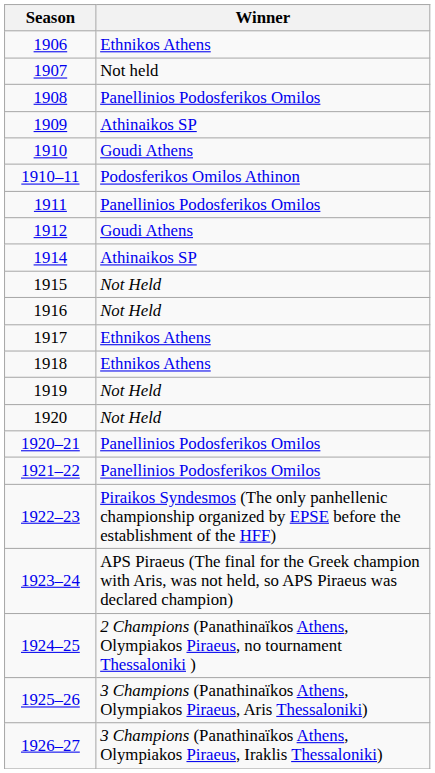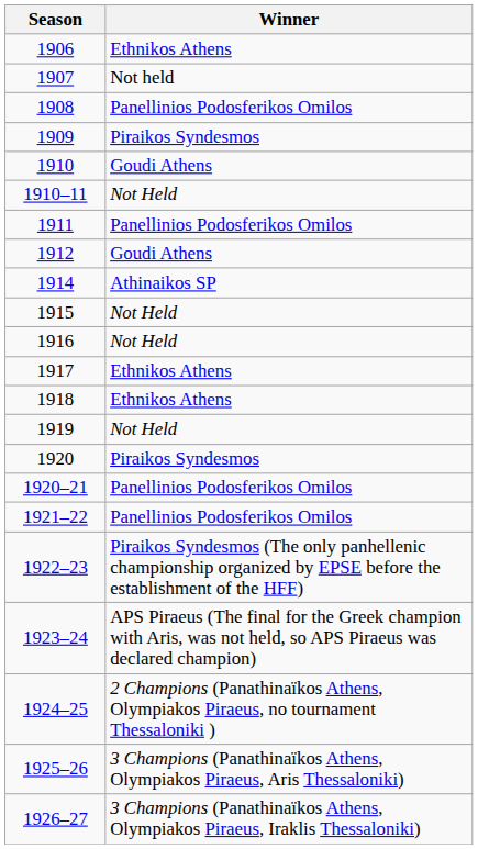1909 | Winner: Athinaikos SP -> Piraikos Syndesmos
1910–11 | Winner: Podosferikos Omilos Athinon -> Not Held
1920 | Winner: Not Held -> Piraikos Syndesmos
